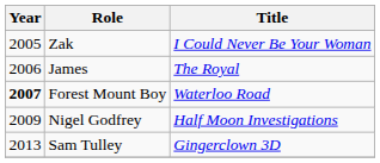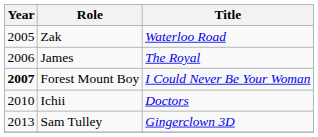Zak | Title: I Could Never Be Your Woman -> Waterloo Road
Forest Mount Boy | Title: Waterloo Road -> I Could Never Be Your Woman
- row: 2009 | Nigel Godfrey | Half Moon Investigations
+ row: 2010 | Ichii | Doctors
